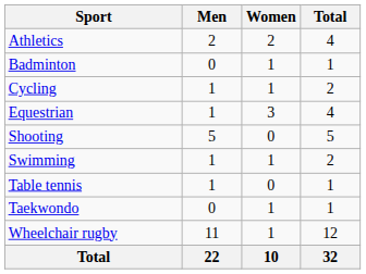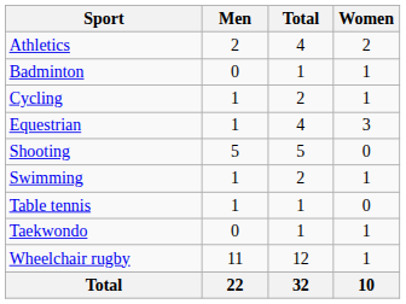columns swapped: Women <-> Total
